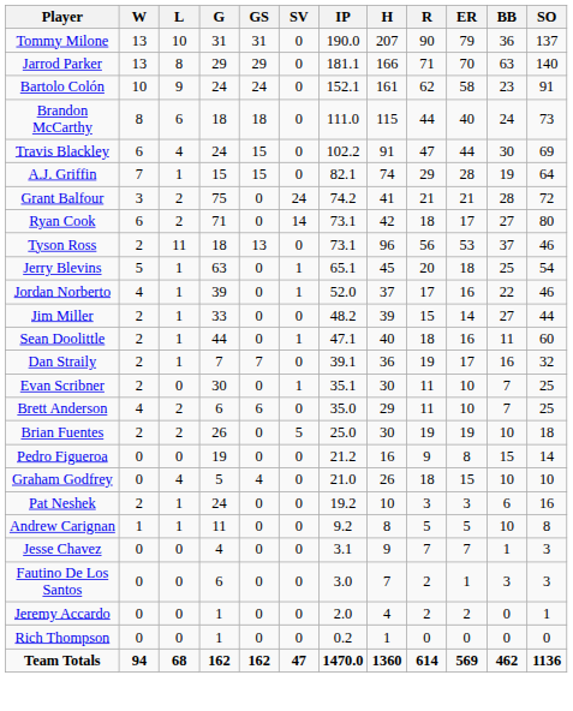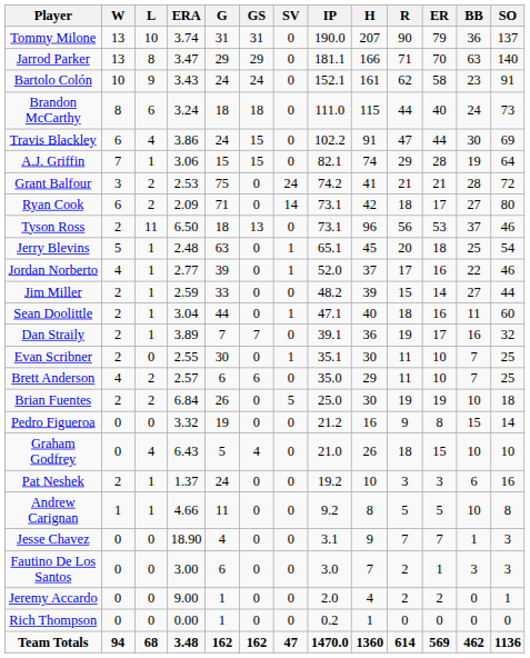+ column: ERA | 3.74 | 3.47 | 3.43 | 3.24 | 3.86 | 3.06 | 2.53 | 2.09 | 6.50 | 2.48 | 2.77 | 2.59 | 3.04 | 3.89 | 2.55 | 2.57 | 6.84 | 3.32 | 6.43 | 1.37 | 4.66 | 18.90 | 3.00 | 9.00 | 0.00 | 3.48
